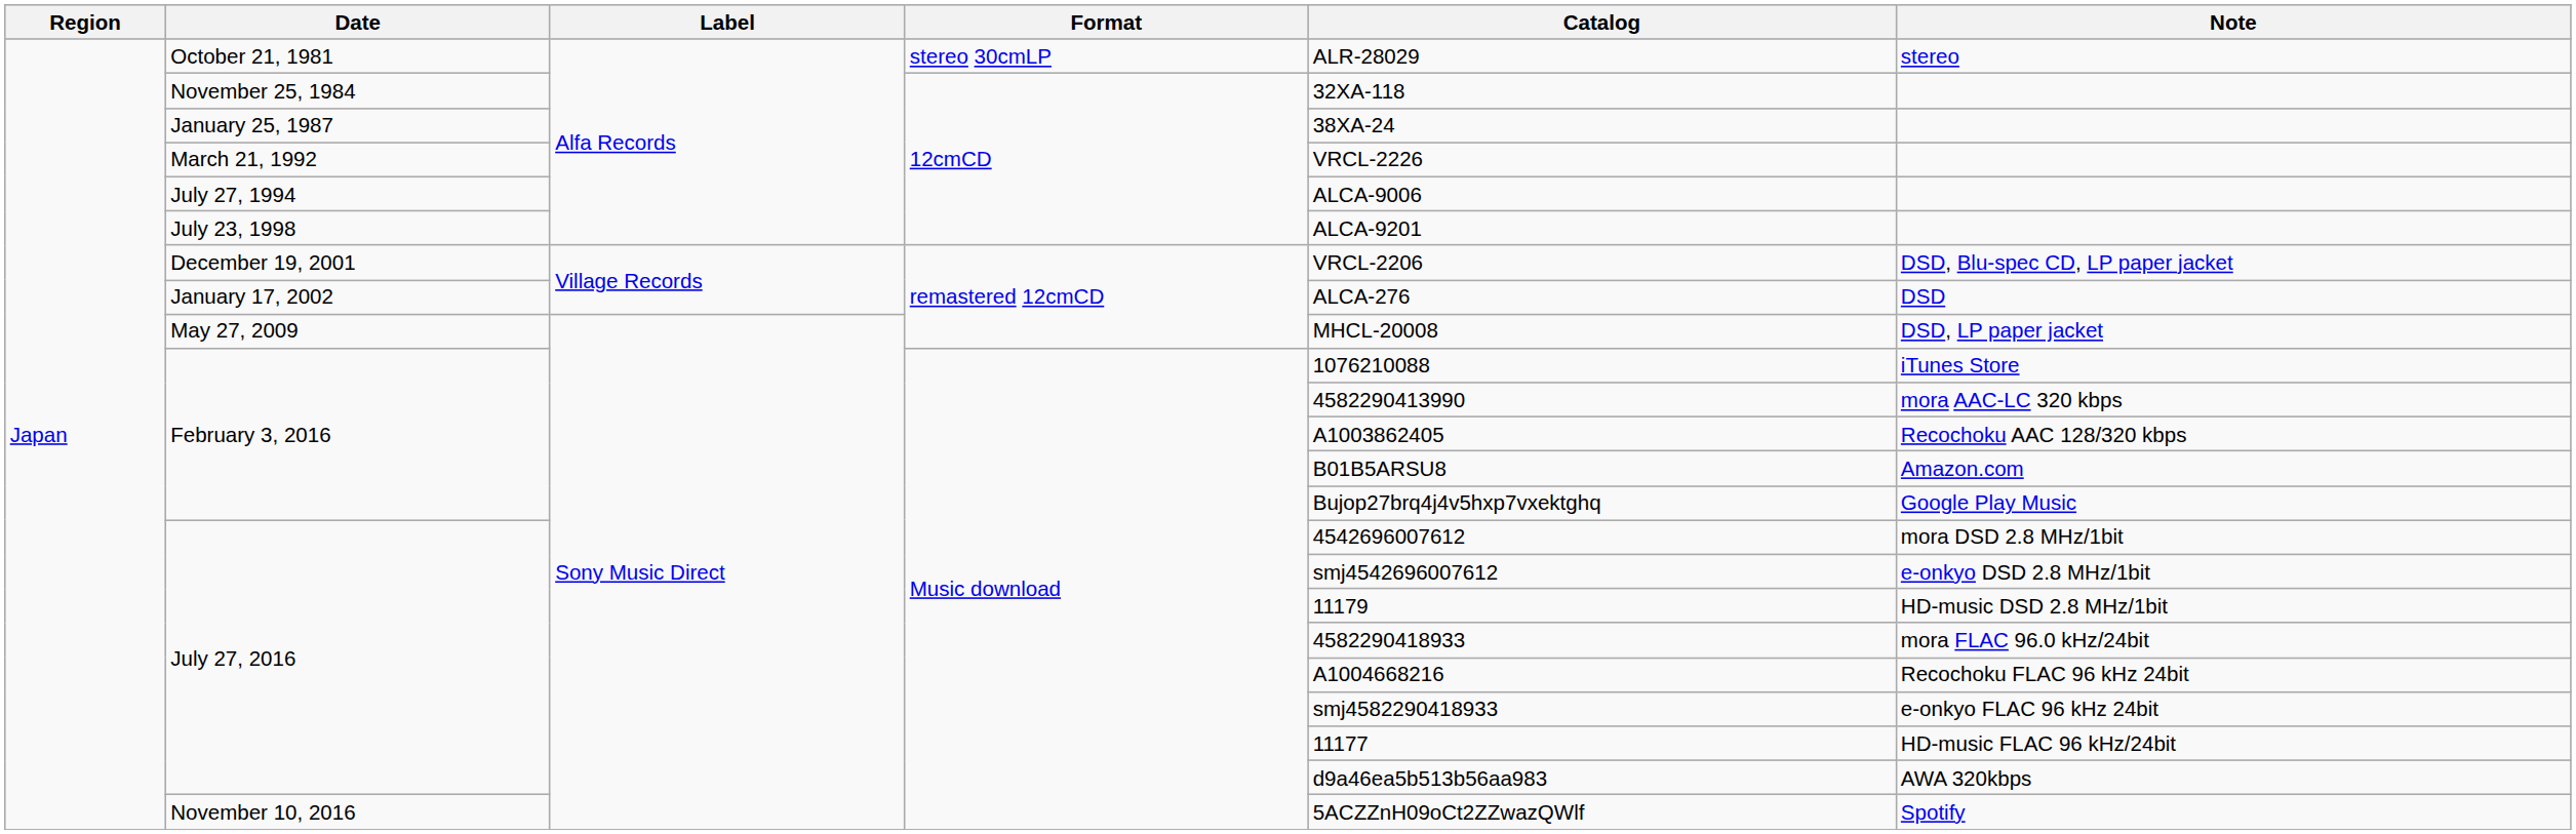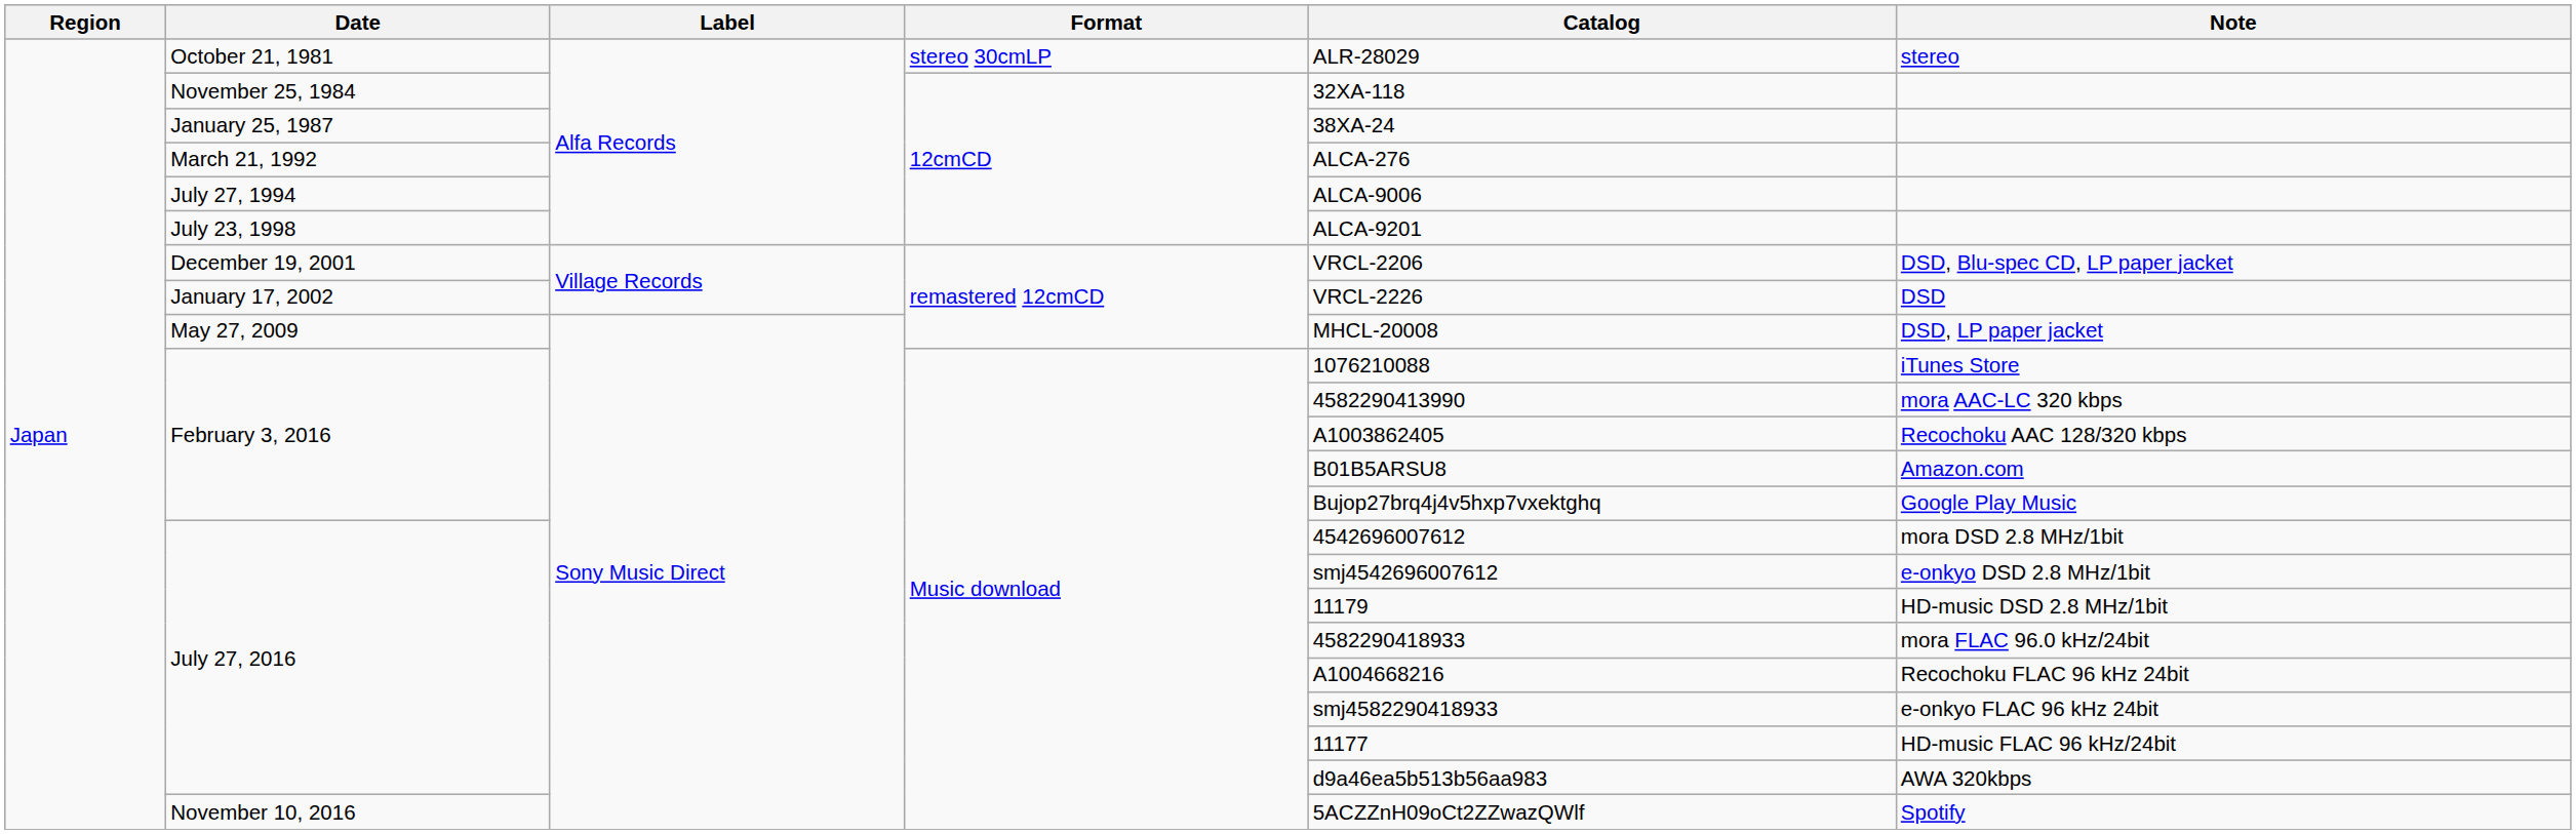March 21, 1992 | Catalog: VRCL-2226 -> ALCA-276
January 17, 2002 | Catalog: ALCA-276 -> VRCL-2226
